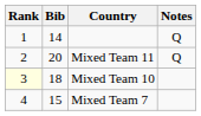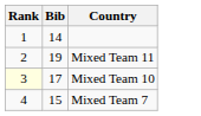- column: Notes | Q | Q
Mixed Team 11 | Bib: 20 -> 19
Mixed Team 10 | Bib: 18 -> 17
